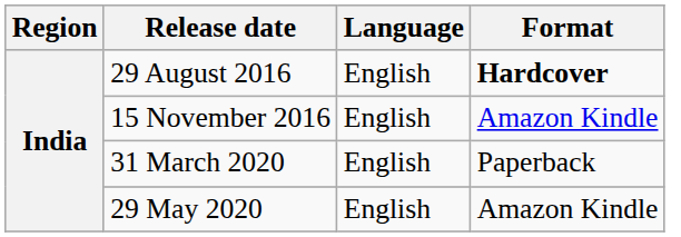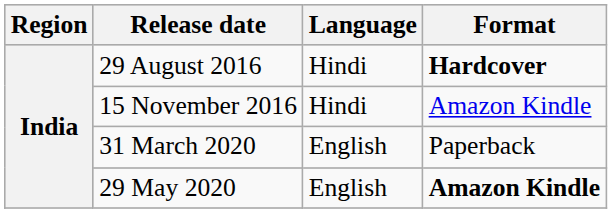29 August 2016 | Language: English -> Hindi
15 November 2016 | Language: English -> Hindi
29 May 2020 | Format: normal -> bold
